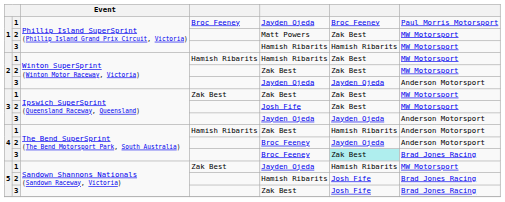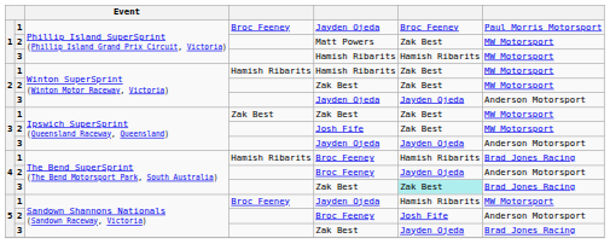4 / 1 | column 5: Zak Best -> Broc Feeney
4 / 1 | column 7: Anderson Motorsport -> Brad Jones Racing
4 / 3 | column 5: Broc Feeney -> Zak Best
5 / 1 | column 4: Zak Best -> Broc Feeney
5 / 2 | column 5: Hamish Ribarits -> Broc Feeney
5 / 2 | column 7: Brad Jones Racing -> Anderson Motorsport
5 / 3 | column 6: Josh Fife -> Jayden Ojeda
